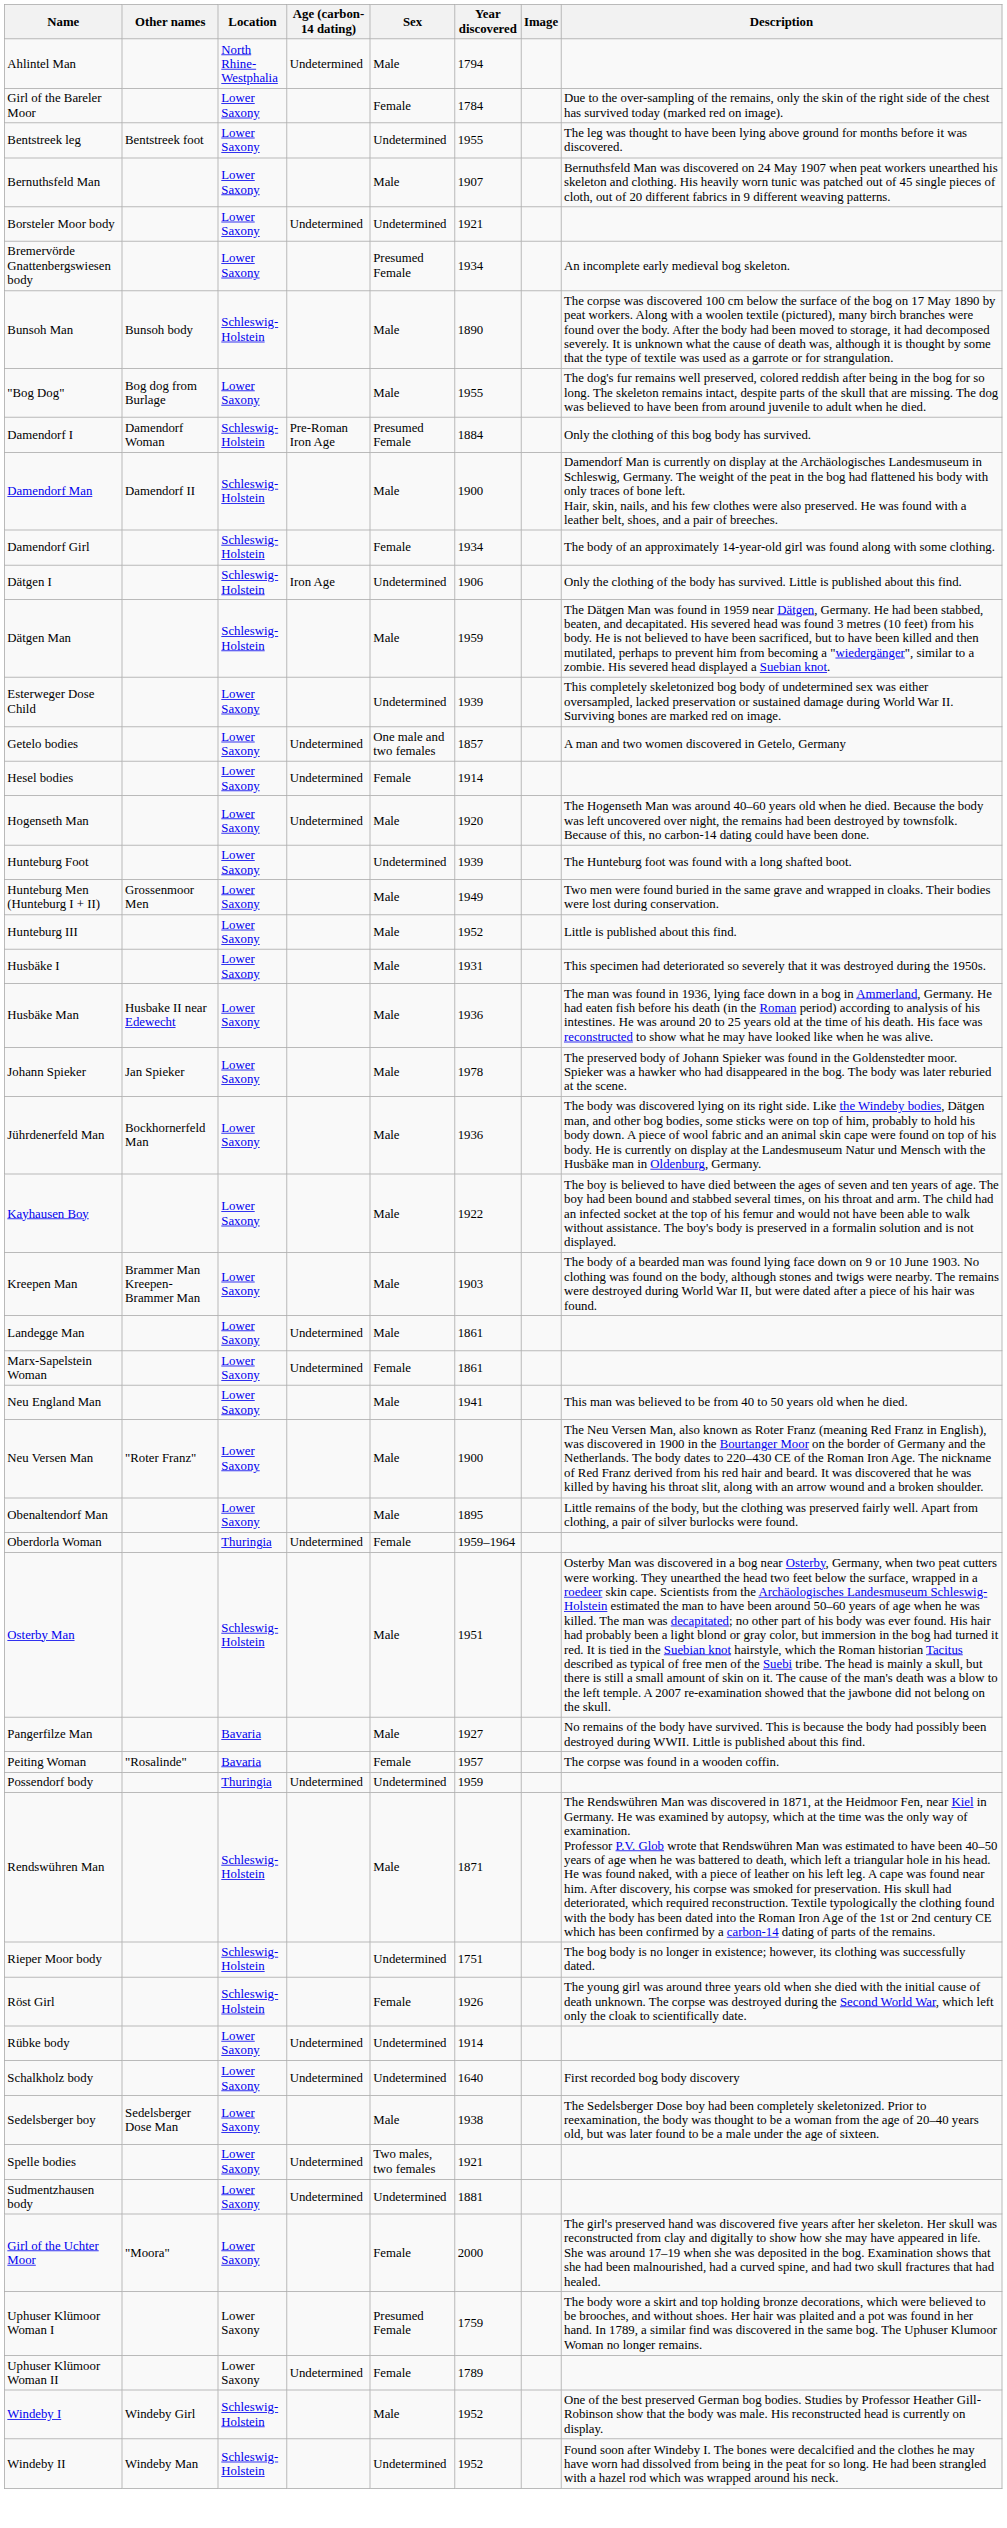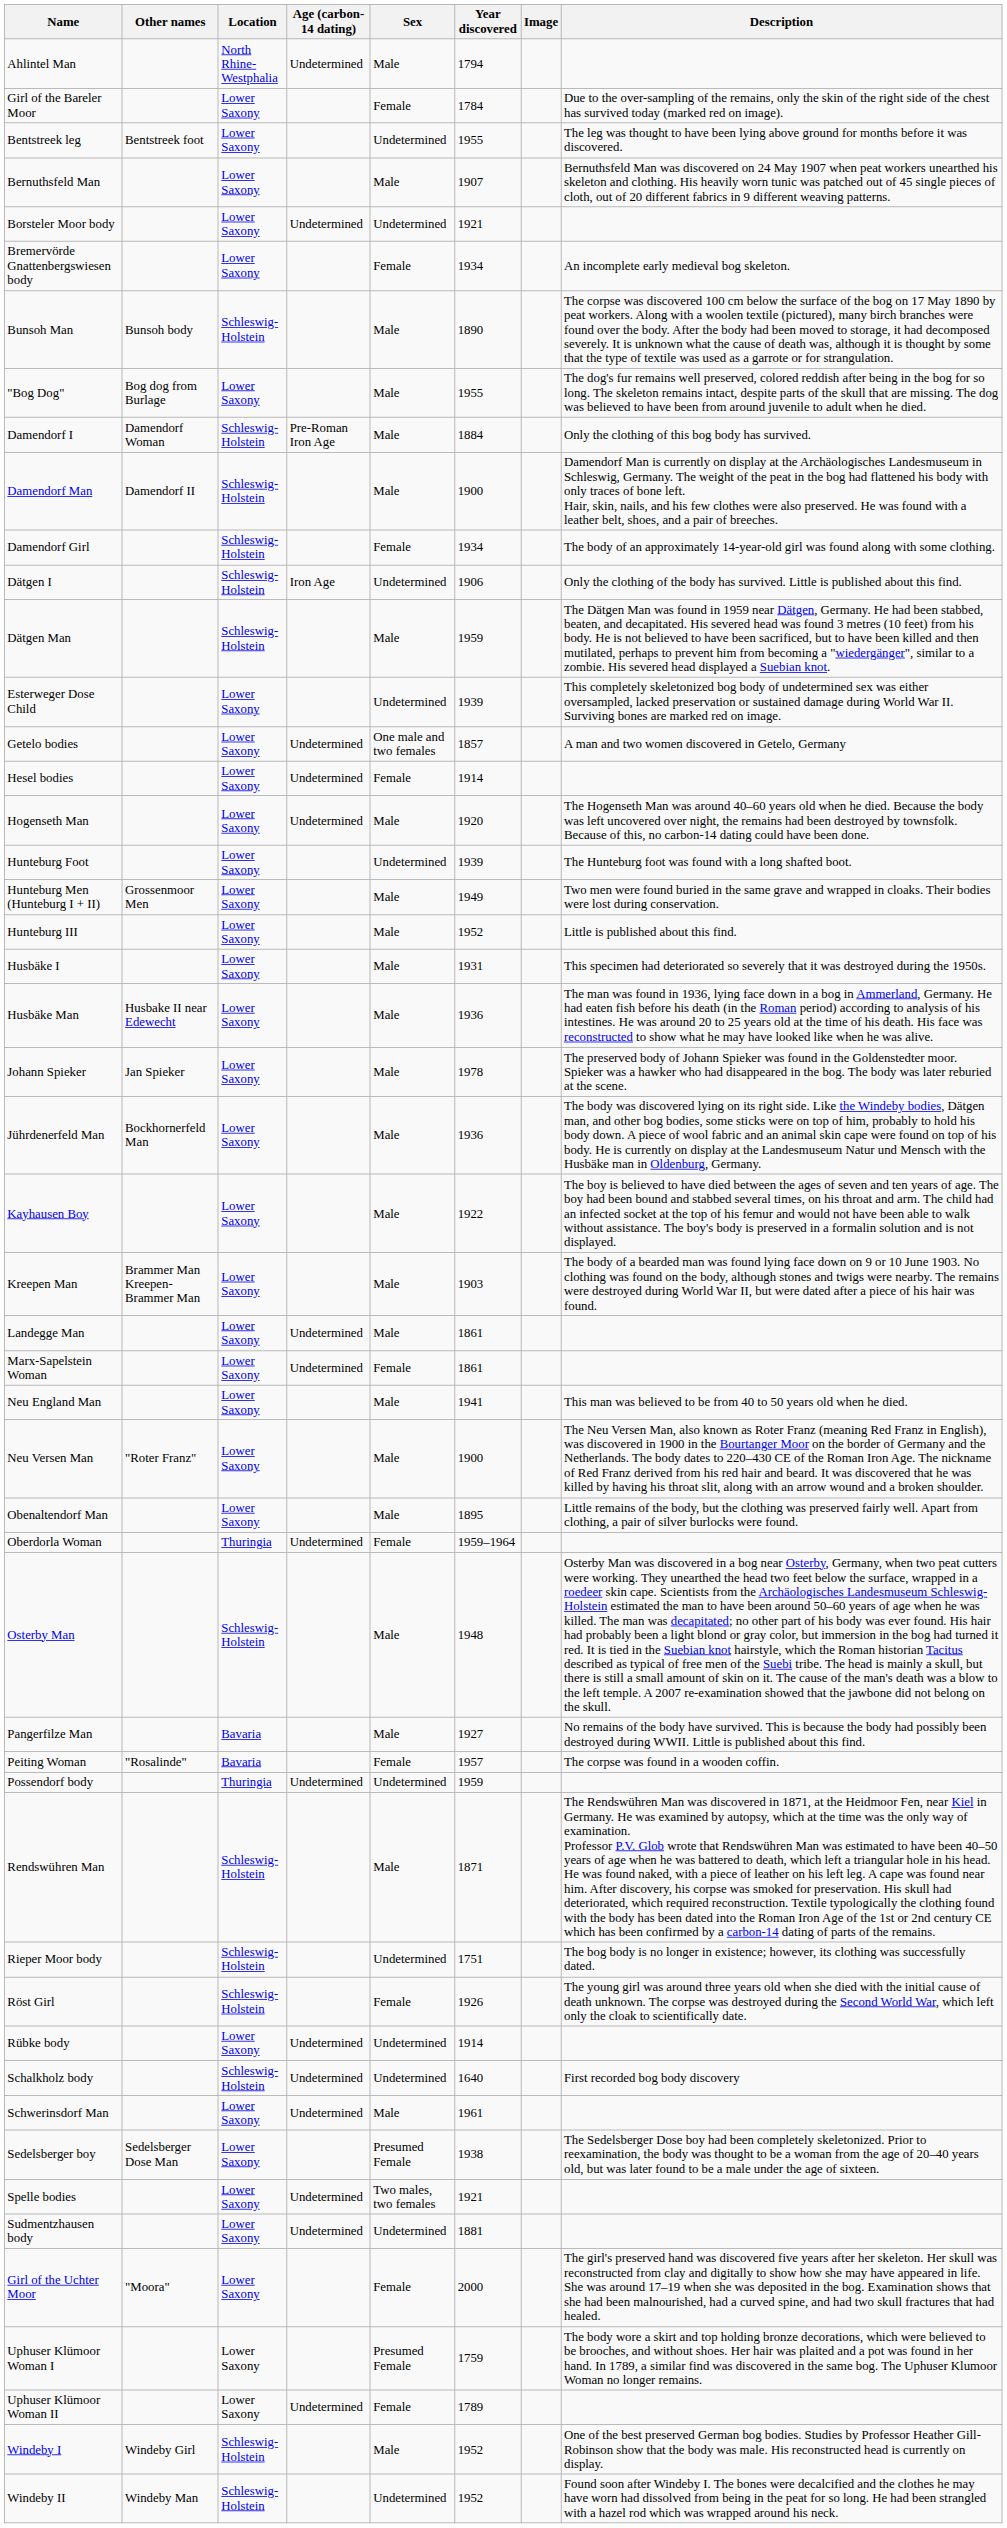Bremervörde Gnattenbergswiesen body | Sex: Presumed Female -> Female
Damendorf I | Sex: Presumed Female -> Male
Osterby Man | Year discovered: 1951 -> 1948
Schalkholz body | Location: Lower Saxony -> Schleswig-Holstein
+ row: Schwerinsdorf Man | Lower Saxony | Undetermined | Male | 1961
Sedelsberger boy | Sex: Male -> Presumed Female
